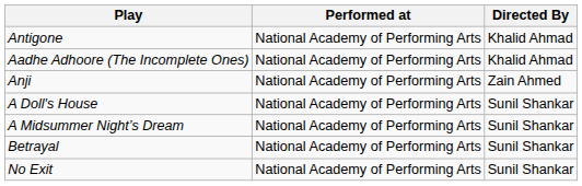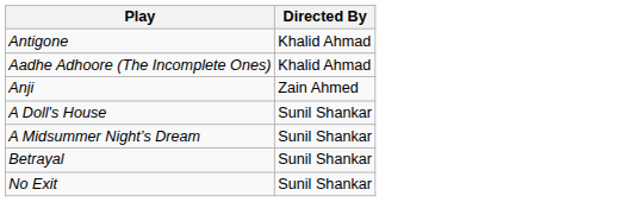- column: Performed at | National Academy of Performing Arts | National Academy of Performing Arts | National Academy of Performing Arts | National Academy of Performing Arts | National Academy of Performing Arts | National Academy of Performing Arts | National Academy of Performing Arts
